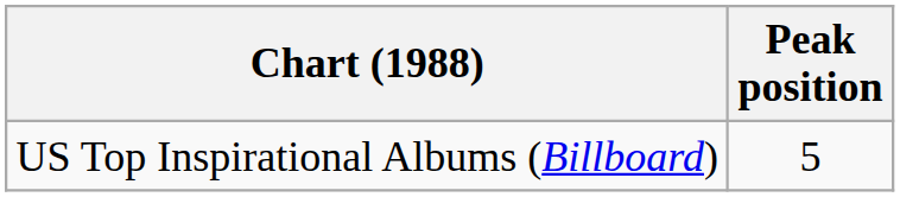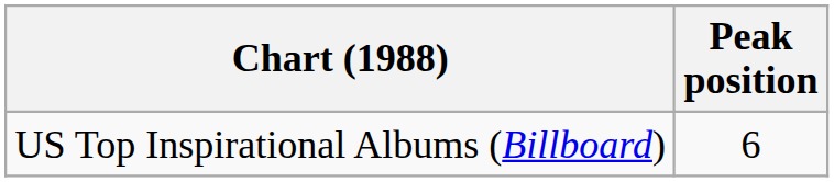US Top Inspirational Albums (Billboard) | Peak position: 5 -> 6
